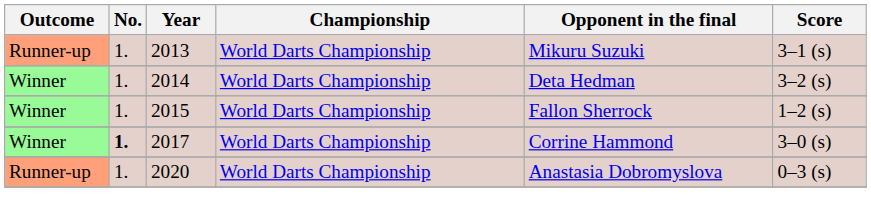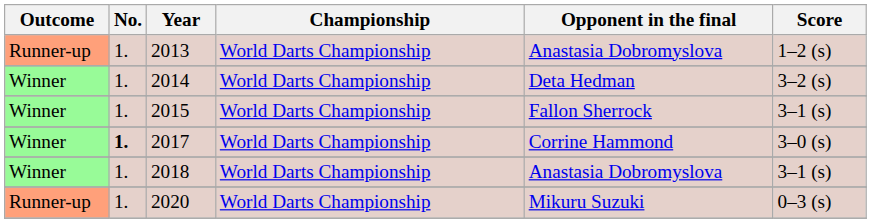2013 | Opponent in the final: Mikuru Suzuki -> Anastasia Dobromyslova
2013 | Score: 3–1 (s) -> 1–2 (s)
2015 | Score: 1–2 (s) -> 3–1 (s)
+ row: Winner | 1. | 2018 | World Darts Championship | Anastasia Dobromyslova | 3–1 (s)
2020 | Opponent in the final: Anastasia Dobromyslova -> Mikuru Suzuki
